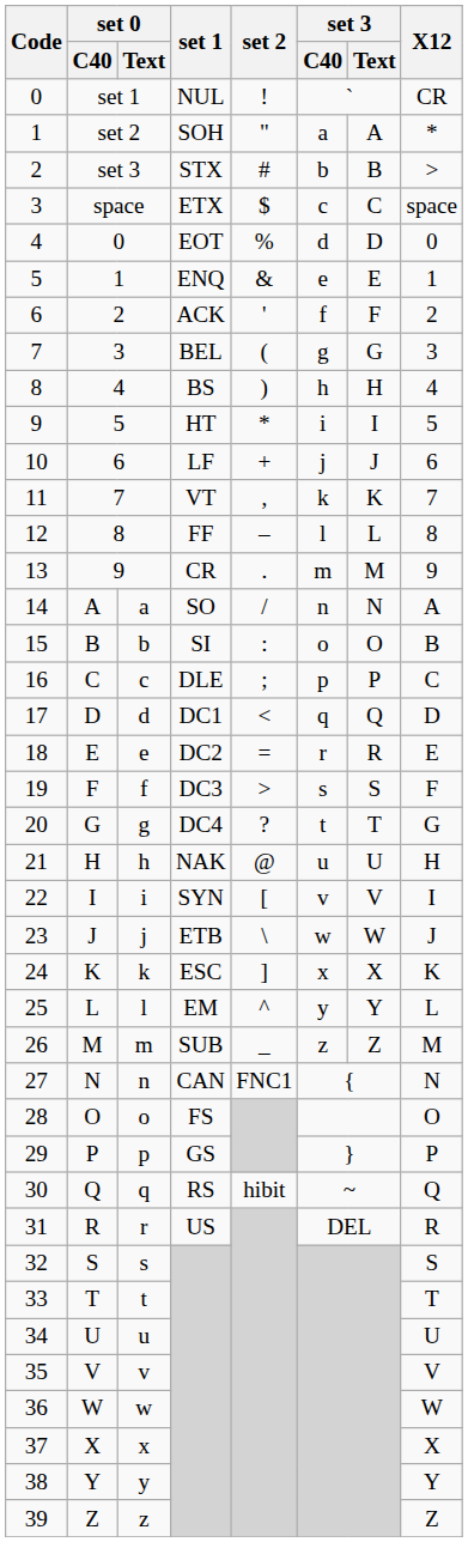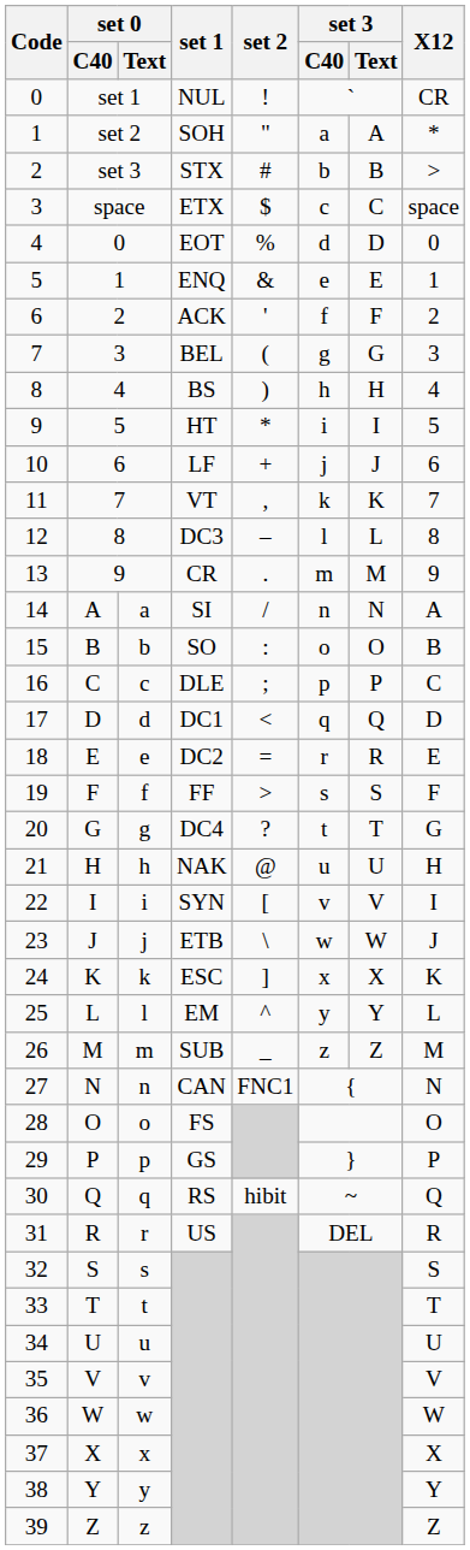12 | set 1: FF -> DC3
14 | set 1: SO -> SI
15 | set 1: SI -> SO
19 | set 1: DC3 -> FF
